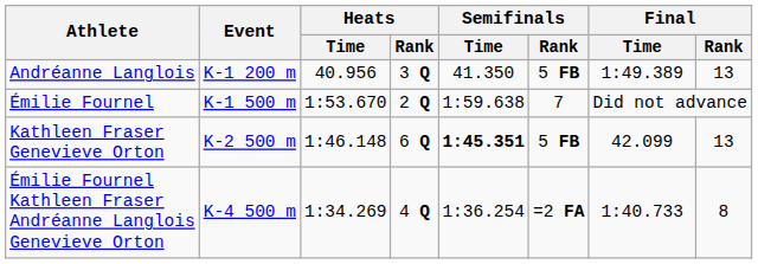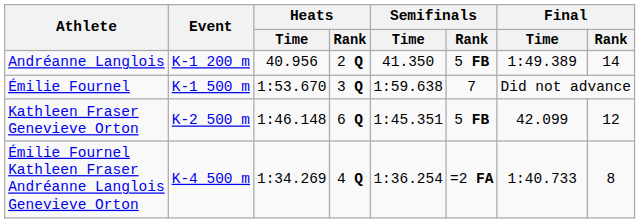Andréanne Langlois | Heats / Rank: 3 Q -> 2 Q
Andréanne Langlois | Final / Rank: 13 -> 14
Émilie Fournel | Heats / Rank: 2 Q -> 3 Q
Kathleen Fraser Genevieve Orton | Semifinals / Time: bold -> normal
Kathleen Fraser Genevieve Orton | Final / Rank: 13 -> 12
